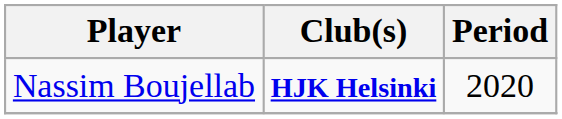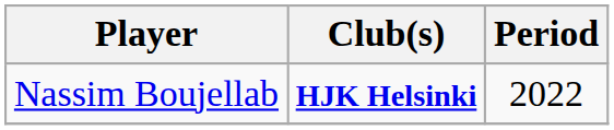Nassim Boujellab | Period: 2020 -> 2022
